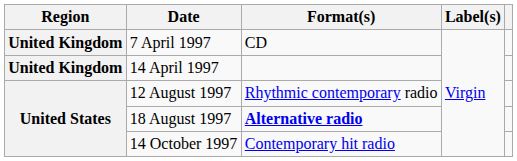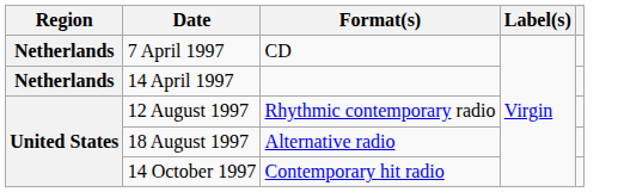7 April 1997 | Region: United Kingdom -> Netherlands
14 April 1997 | Region: United Kingdom -> Netherlands
18 August 1997 | Format(s): bold -> normal
